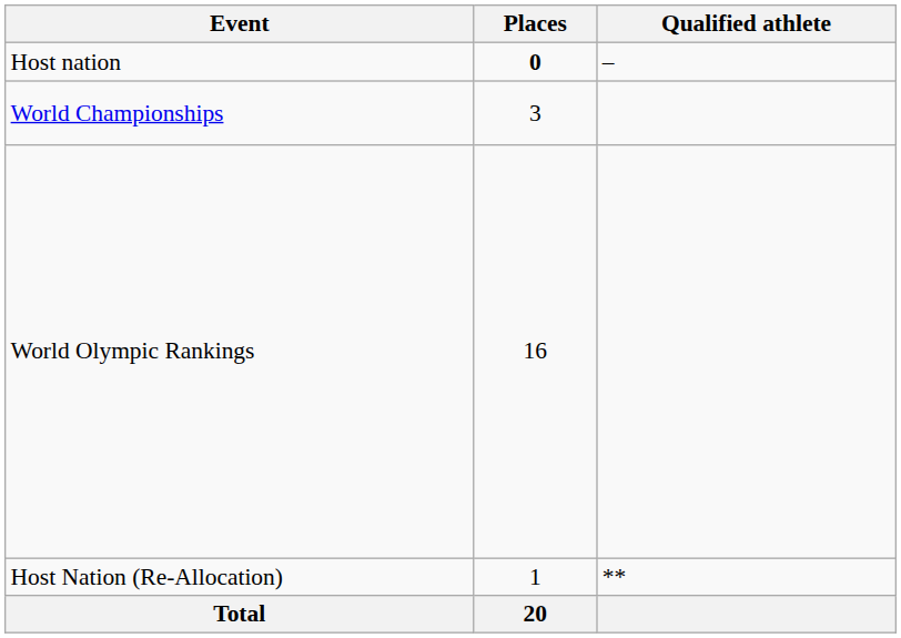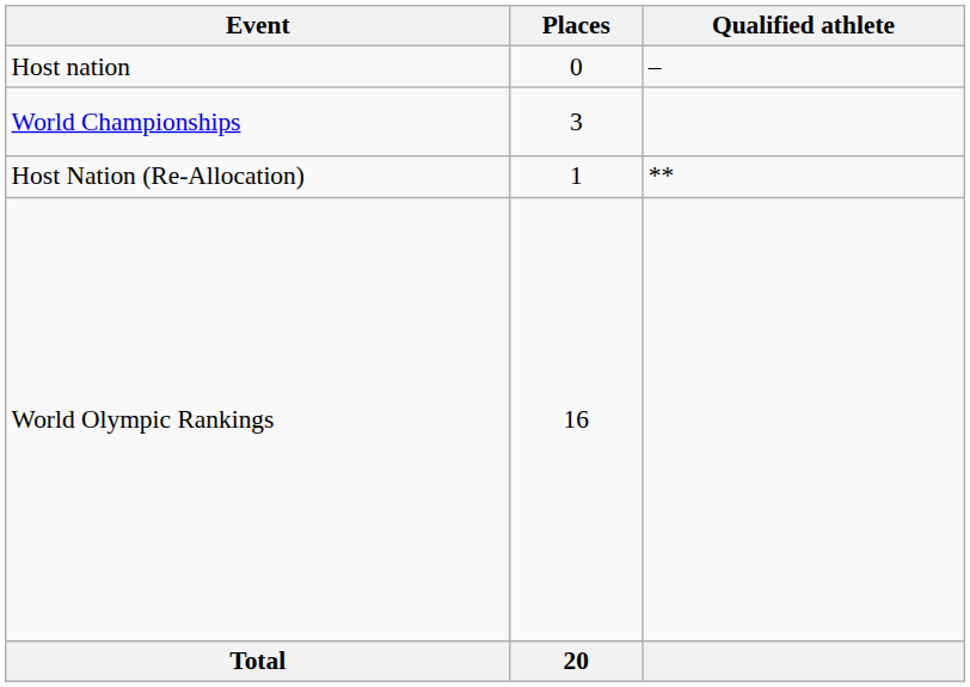Host nation | Places: bold -> normal
rows swapped: World Olympic Rankings <-> Host Nation (Re-Allocation)
